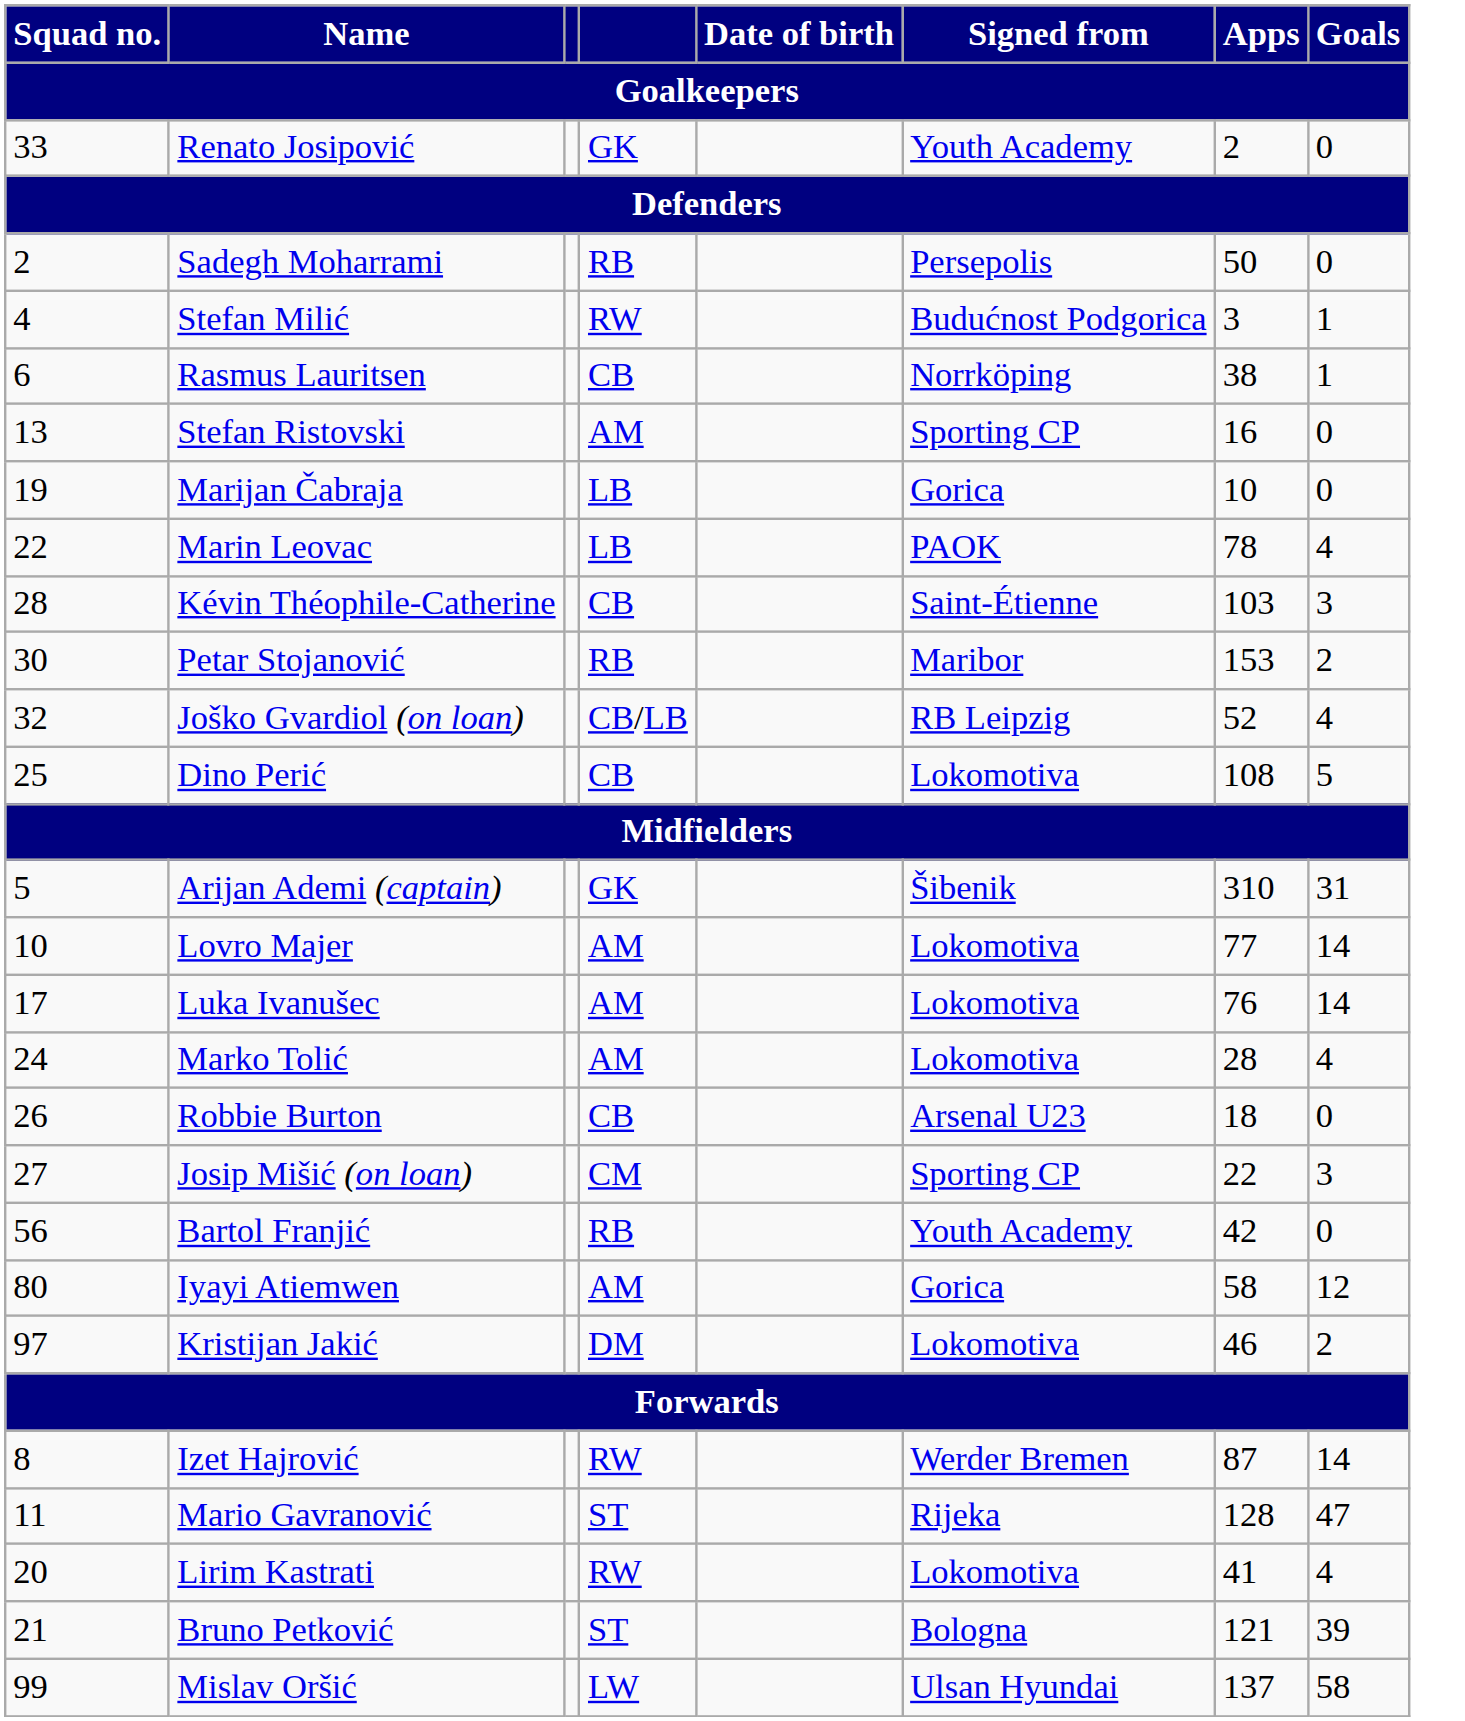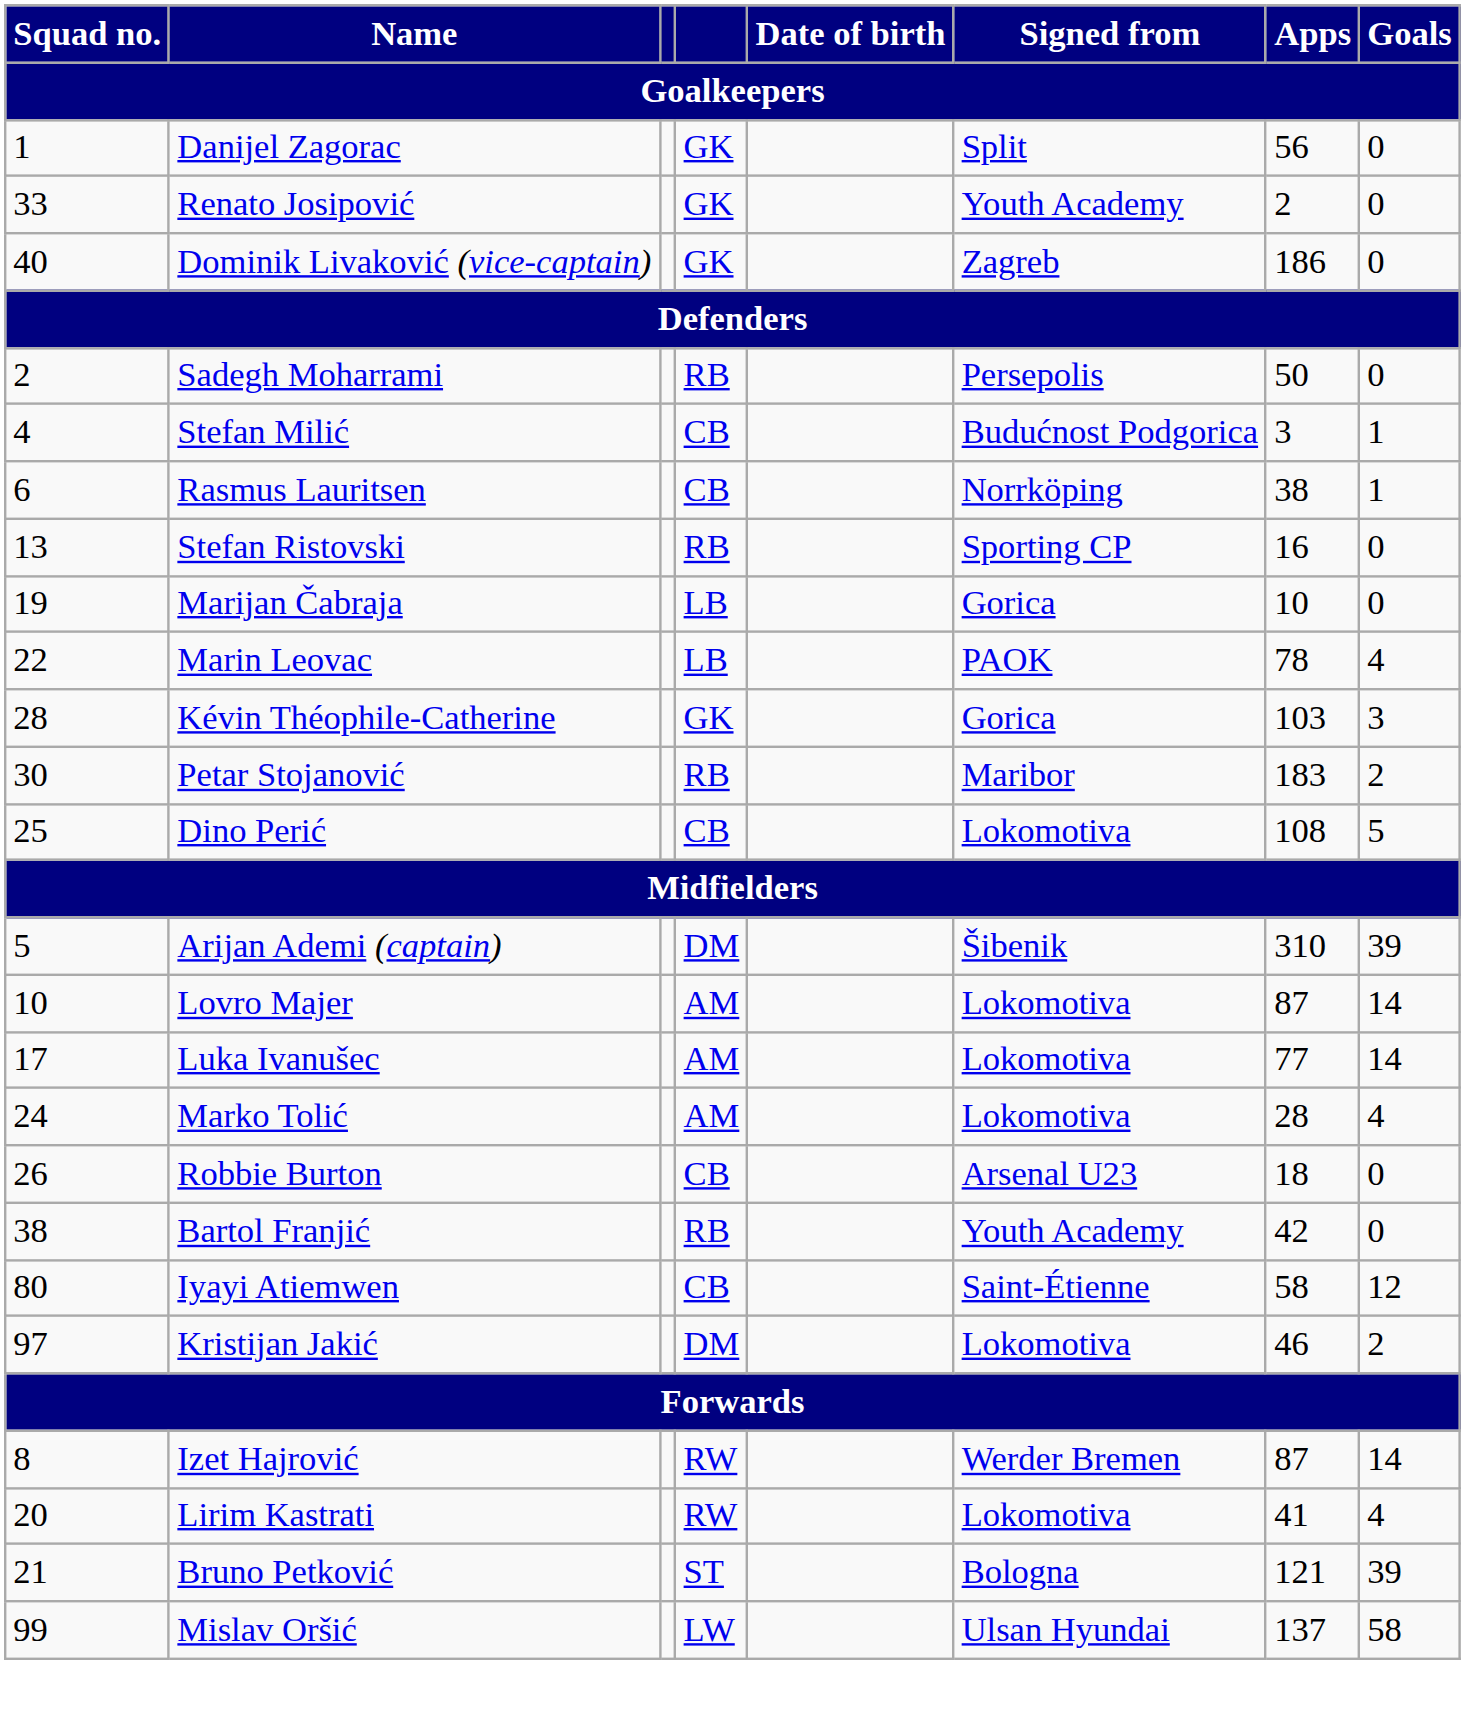+ row: 1 | Danijel Zagorac | GK | Split | 56 | 0
+ row: 40 | Dominik Livaković (vice-captain) | GK | Zagreb | 186 | 0
Stefan Milić | column 4: RW -> CB
Stefan Ristovski | column 4: AM -> RB
Kévin Théophile-Catherine | column 4: CB -> GK
Kévin Théophile-Catherine | Signed from: Saint-Étienne -> Gorica
Petar Stojanović | Apps: 153 -> 183
- row: 32 | Joško Gvardiol (on loan) | CB/LB | RB Leipzig | 52 | 4
Arijan Ademi (captain) | column 4: GK -> DM
Arijan Ademi (captain) | Goals: 31 -> 39
Lovro Majer | Apps: 77 -> 87
Luka Ivanušec | Apps: 76 -> 77
- row: 27 | Josip Mišić (on loan) | CM | Sporting CP | 22 | 3
Bartol Franjić | Squad no.: 56 -> 38
Iyayi Atiemwen | column 4: AM -> CB
Iyayi Atiemwen | Signed from: Gorica -> Saint-Étienne
- row: 11 | Mario Gavranović | ST | Rijeka | 128 | 47
